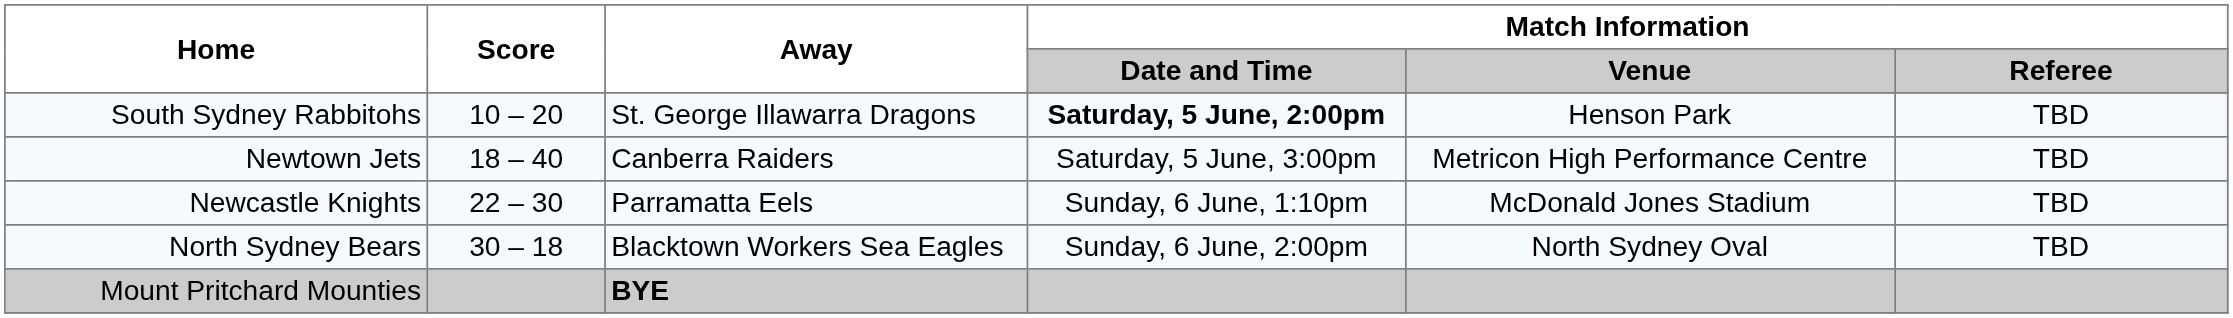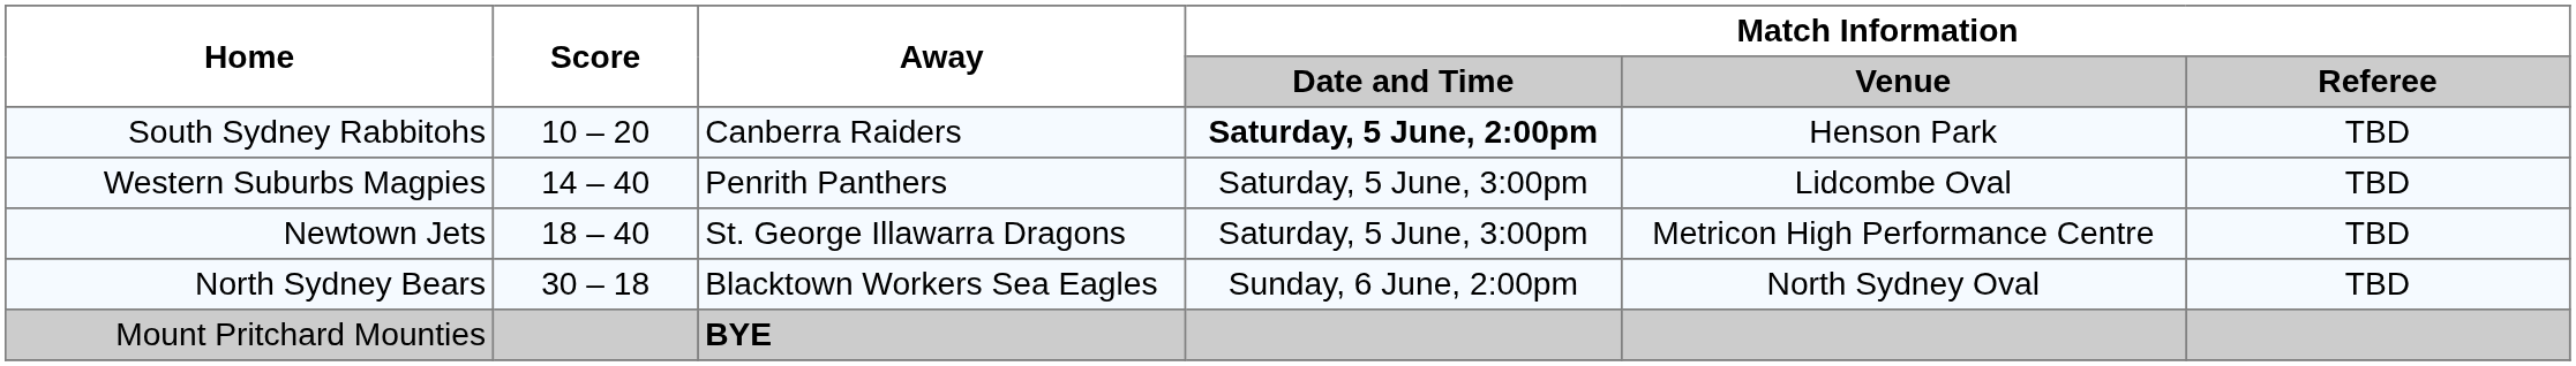South Sydney Rabbitohs | Away: St. George Illawarra Dragons -> Canberra Raiders
+ row: Western Suburbs Magpies | 14 – 40 | Penrith Panthers | Saturday, 5 June, 3:00pm | Lidcombe Oval | TBD
Newtown Jets | Away: Canberra Raiders -> St. George Illawarra Dragons
- row: Newcastle Knights | 22 – 30 | Parramatta Eels | Sunday, 6 June, 1:10pm | McDonald Jones Stadium | TBD
